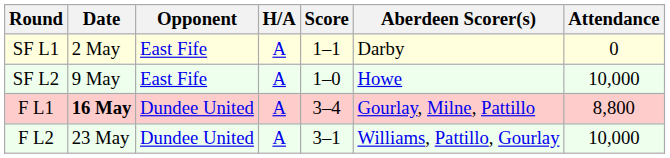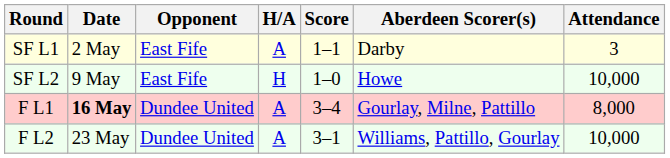SF L1 | Attendance: 0 -> 3
SF L2 | H/A: A -> H
F L1 | Attendance: 8,800 -> 8,000
